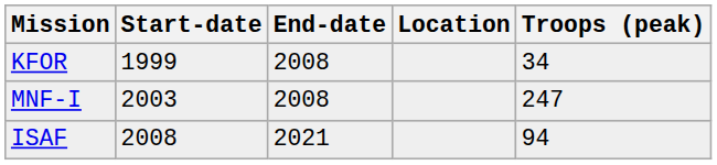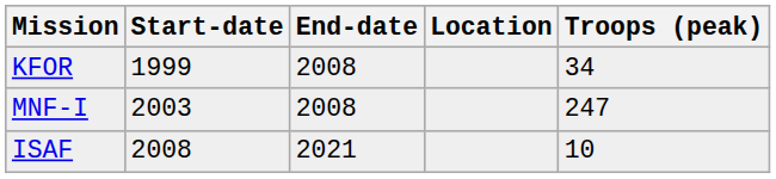ISAF | Troops (peak): 94 -> 10
